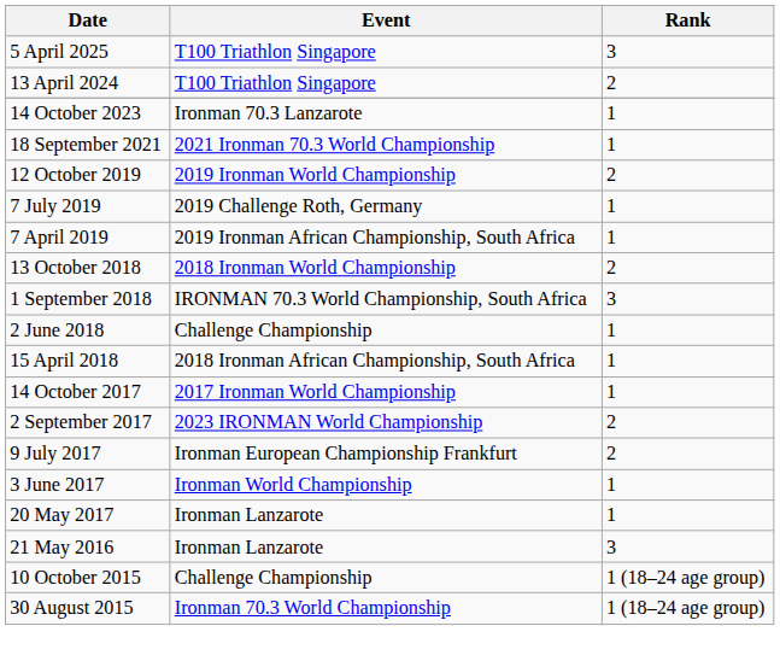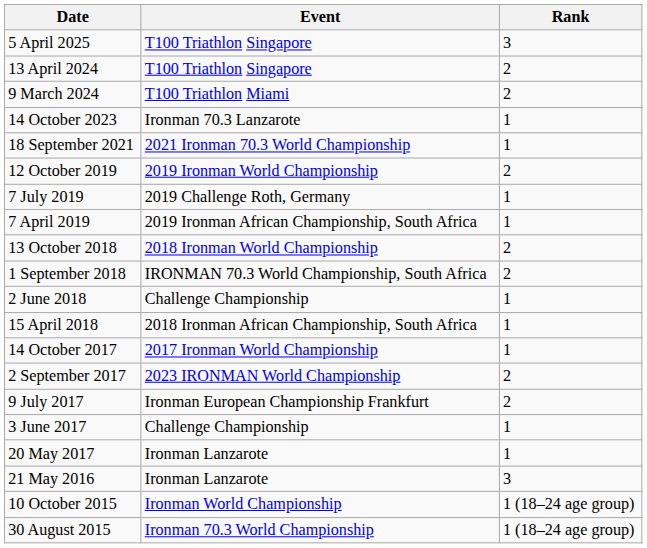+ row: 9 March 2024 | T100 Triathlon Miami | 2
1 September 2018 | Rank: 3 -> 2
3 June 2017 | Event: Ironman World Championship -> Challenge Championship
10 October 2015 | Event: Challenge Championship -> Ironman World Championship
